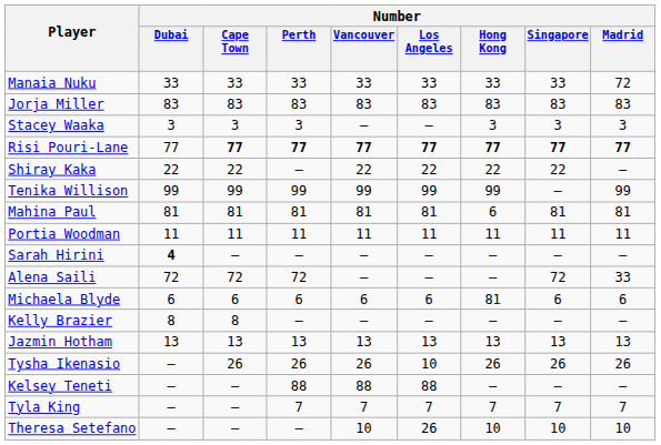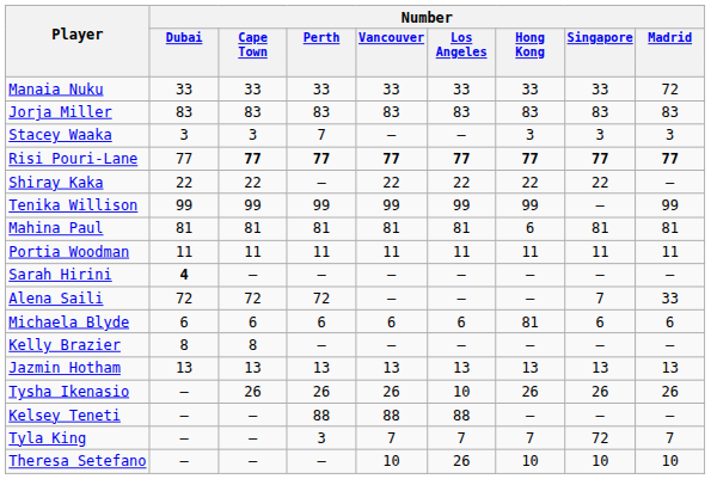Stacey Waaka | Number / Perth: 3 -> 7
Alena Saili | Number / Singapore: 72 -> 7
Tyla King | Number / Perth: 7 -> 3
Tyla King | Number / Singapore: 7 -> 72
